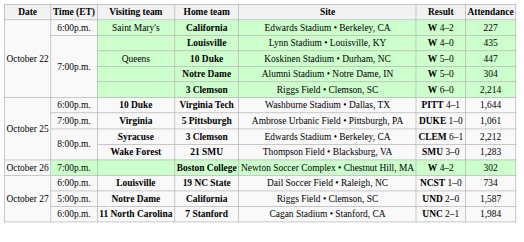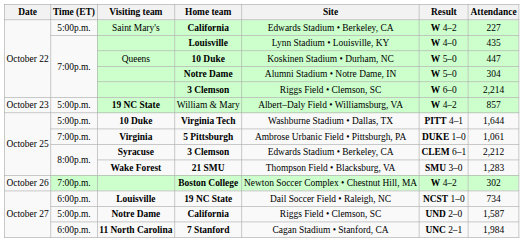Saint Mary's / California | Time (ET): 6:00p.m. -> 5:00p.m.
+ row: October 23 | 5:00p.m. | 19 NC State | William & Mary | Albert–Daly Field • Williamsburg, VA | W 4–2 | 857
Virginia Tech | Time (ET): 6:00p.m. -> 5:00p.m.
